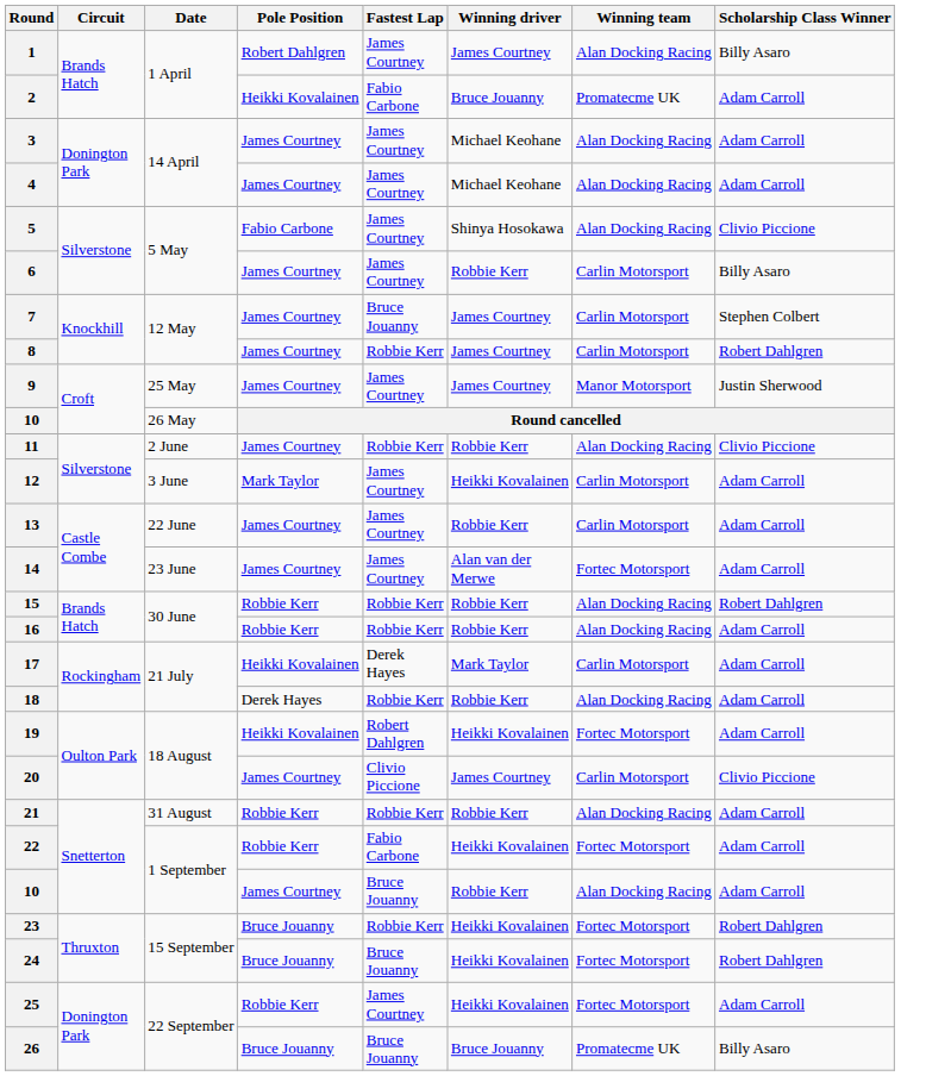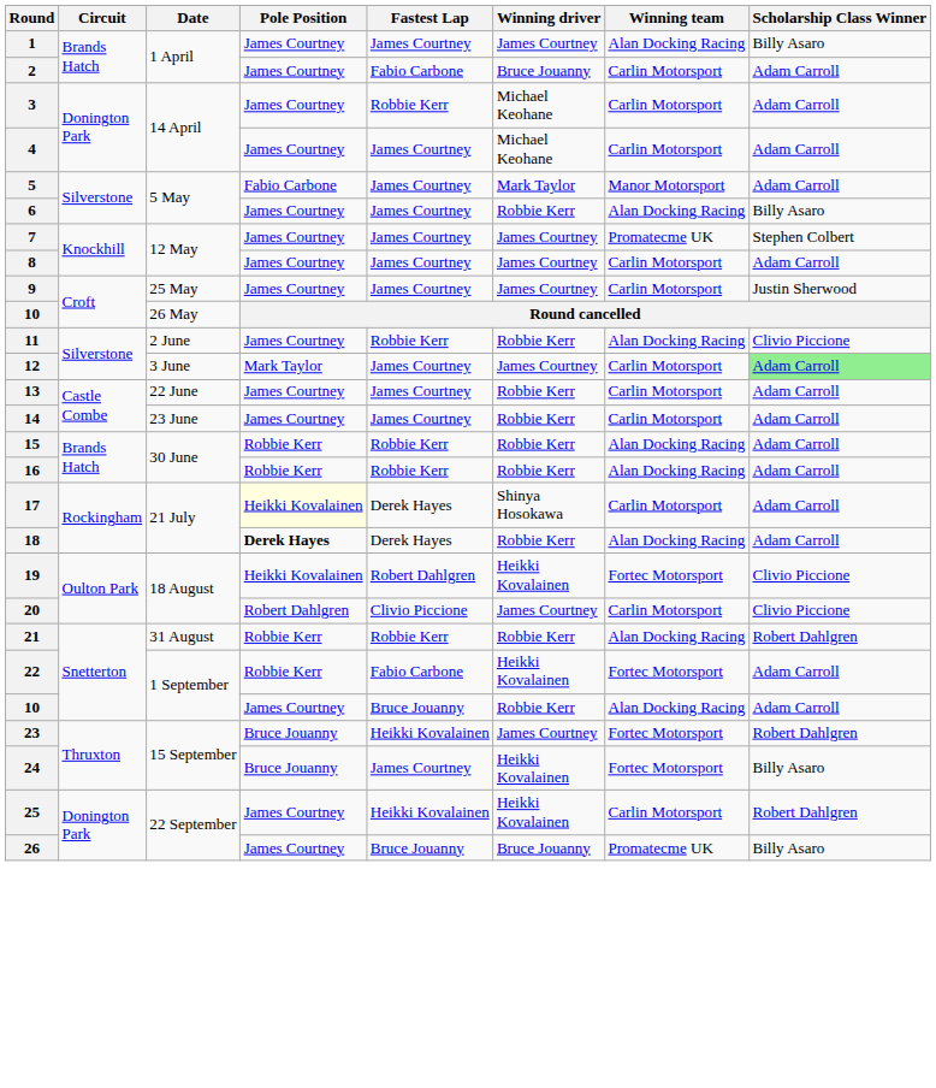1 | Pole Position: Robert Dahlgren -> James Courtney
2 | Pole Position: Heikki Kovalainen -> James Courtney
2 | Winning team: Promatecme UK -> Carlin Motorsport
3 | Fastest Lap: James Courtney -> Robbie Kerr
3 | Winning team: Alan Docking Racing -> Carlin Motorsport
4 | Winning team: Alan Docking Racing -> Carlin Motorsport
5 | Winning driver: Shinya Hosokawa -> Mark Taylor
5 | Winning team: Alan Docking Racing -> Manor Motorsport
5 | Scholarship Class Winner: Clivio Piccione -> Adam Carroll
6 | Winning team: Carlin Motorsport -> Alan Docking Racing
7 | Fastest Lap: Bruce Jouanny -> James Courtney
7 | Winning team: Carlin Motorsport -> Promatecme UK
8 | Fastest Lap: Robbie Kerr -> James Courtney
8 | Scholarship Class Winner: Robert Dahlgren -> Adam Carroll
9 | Winning team: Manor Motorsport -> Carlin Motorsport
12 | Winning driver: Heikki Kovalainen -> James Courtney
12 | Scholarship Class Winner: no background -> lightgreen background
14 | Winning driver: Alan van der Merwe -> Robbie Kerr
14 | Winning team: Fortec Motorsport -> Carlin Motorsport
15 | Scholarship Class Winner: Robert Dahlgren -> Adam Carroll
17 | Pole Position: no background -> lightyellow background
17 | Winning driver: Mark Taylor -> Shinya Hosokawa
18 | Pole Position: normal -> bold
18 | Fastest Lap: Robbie Kerr -> Derek Hayes
19 | Scholarship Class Winner: Adam Carroll -> Clivio Piccione
20 | Pole Position: James Courtney -> Robert Dahlgren
21 | Scholarship Class Winner: Adam Carroll -> Robert Dahlgren
23 | Fastest Lap: Robbie Kerr -> Heikki Kovalainen
23 | Winning driver: Heikki Kovalainen -> James Courtney
24 | Fastest Lap: Bruce Jouanny -> James Courtney
24 | Scholarship Class Winner: Robert Dahlgren -> Billy Asaro
25 | Pole Position: Robbie Kerr -> James Courtney
25 | Fastest Lap: James Courtney -> Heikki Kovalainen
25 | Winning team: Fortec Motorsport -> Carlin Motorsport
25 | Scholarship Class Winner: Adam Carroll -> Robert Dahlgren
26 | Pole Position: Bruce Jouanny -> James Courtney
